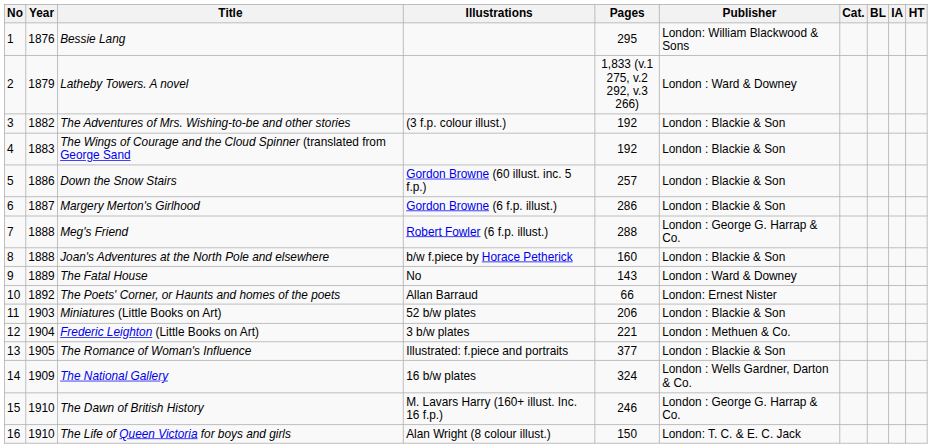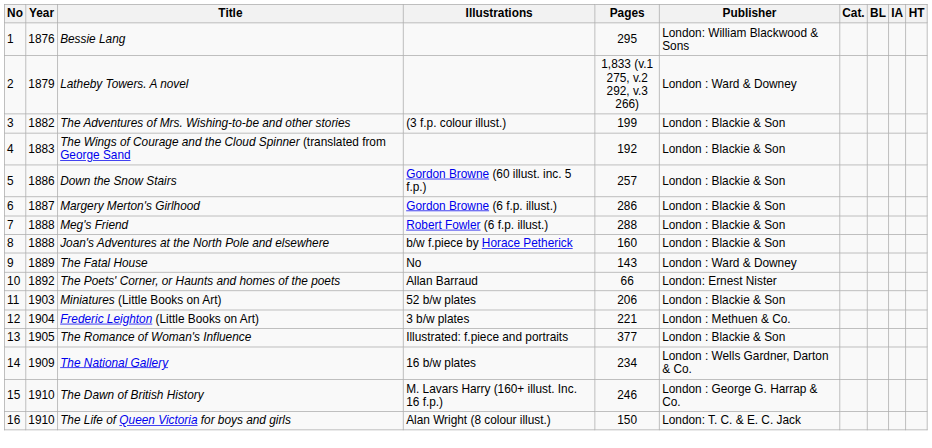The Adventures of Mrs. Wishing-to-be and other stories | Pages: 192 -> 199
Meg's Friend | Publisher: London : George G. Harrap & Co. -> London : Blackie & Son
The National Gallery | Pages: 324 -> 234
